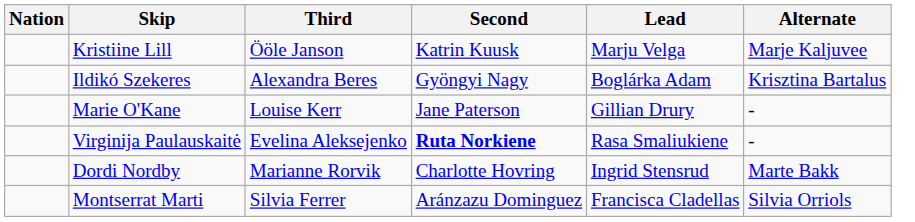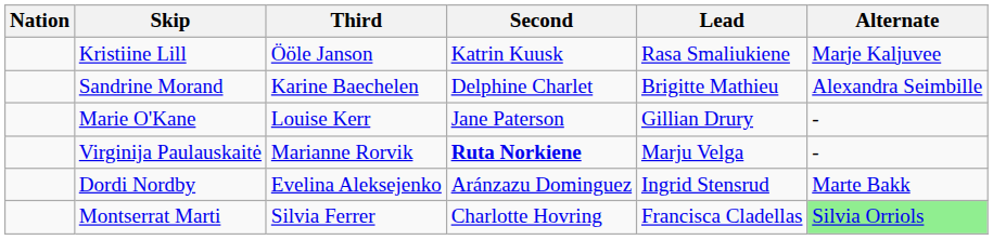Kristiine Lill | Lead: Marju Velga -> Rasa Smaliukiene
+ row: Sandrine Morand | Karine Baechelen | Delphine Charlet | Brigitte Mathieu | Alexandra Seimbille
- row: Ildikó Szekeres | Alexandra Beres | Gyöngyi Nagy | Boglárka Adam | Krisztina Bartalus
Virginija Paulauskaitė | Third: Evelina Aleksejenko -> Marianne Rorvik
Virginija Paulauskaitė | Lead: Rasa Smaliukiene -> Marju Velga
Dordi Nordby | Third: Marianne Rorvik -> Evelina Aleksejenko
Dordi Nordby | Second: Charlotte Hovring -> Aránzazu Dominguez
Montserrat Marti | Second: Aránzazu Dominguez -> Charlotte Hovring
Montserrat Marti | Alternate: no background -> lightgreen background
